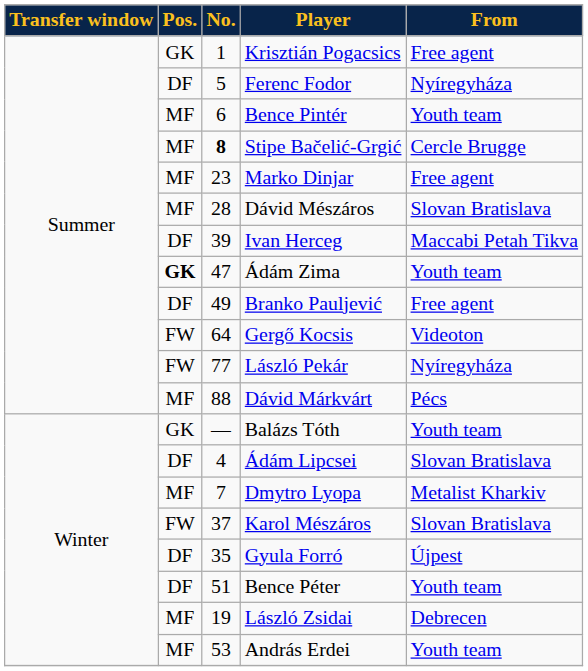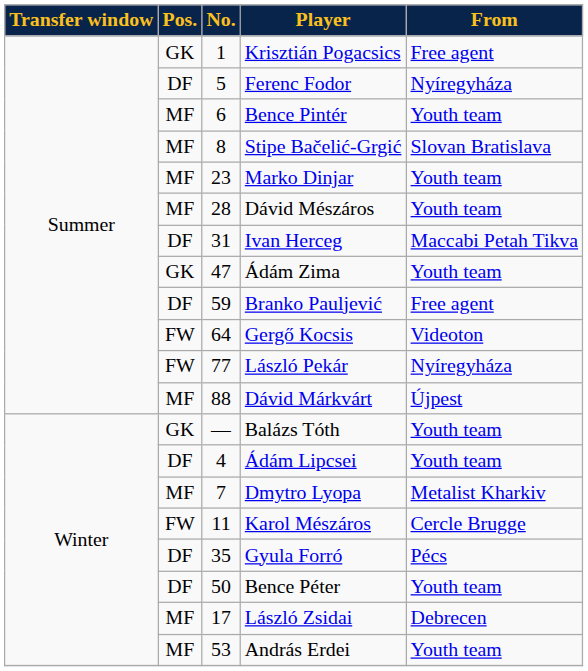Stipe Bačelić-Grgić | No.: bold -> normal
Stipe Bačelić-Grgić | From: Cercle Brugge -> Slovan Bratislava
Marko Dinjar | From: Free agent -> Youth team
Dávid Mészáros | From: Slovan Bratislava -> Youth team
Ivan Herceg | No.: 39 -> 31
Ádám Zima | Pos.: bold -> normal
Branko Pauljević | No.: 49 -> 59
Dávid Márkvárt | From: Pécs -> Újpest
Ádám Lipcsei | From: Slovan Bratislava -> Youth team
Karol Mészáros | No.: 37 -> 11
Karol Mészáros | From: Slovan Bratislava -> Cercle Brugge
Gyula Forró | From: Újpest -> Pécs
Bence Péter | No.: 51 -> 50
László Zsidai | No.: 19 -> 17
